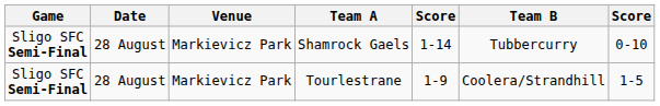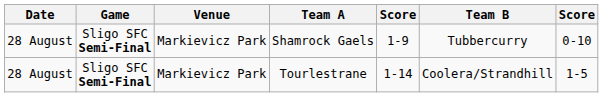columns swapped: Game <-> Date
Shamrock Gaels | column 5: 1-14 -> 1-9
Tourlestrane | column 5: 1-9 -> 1-14
